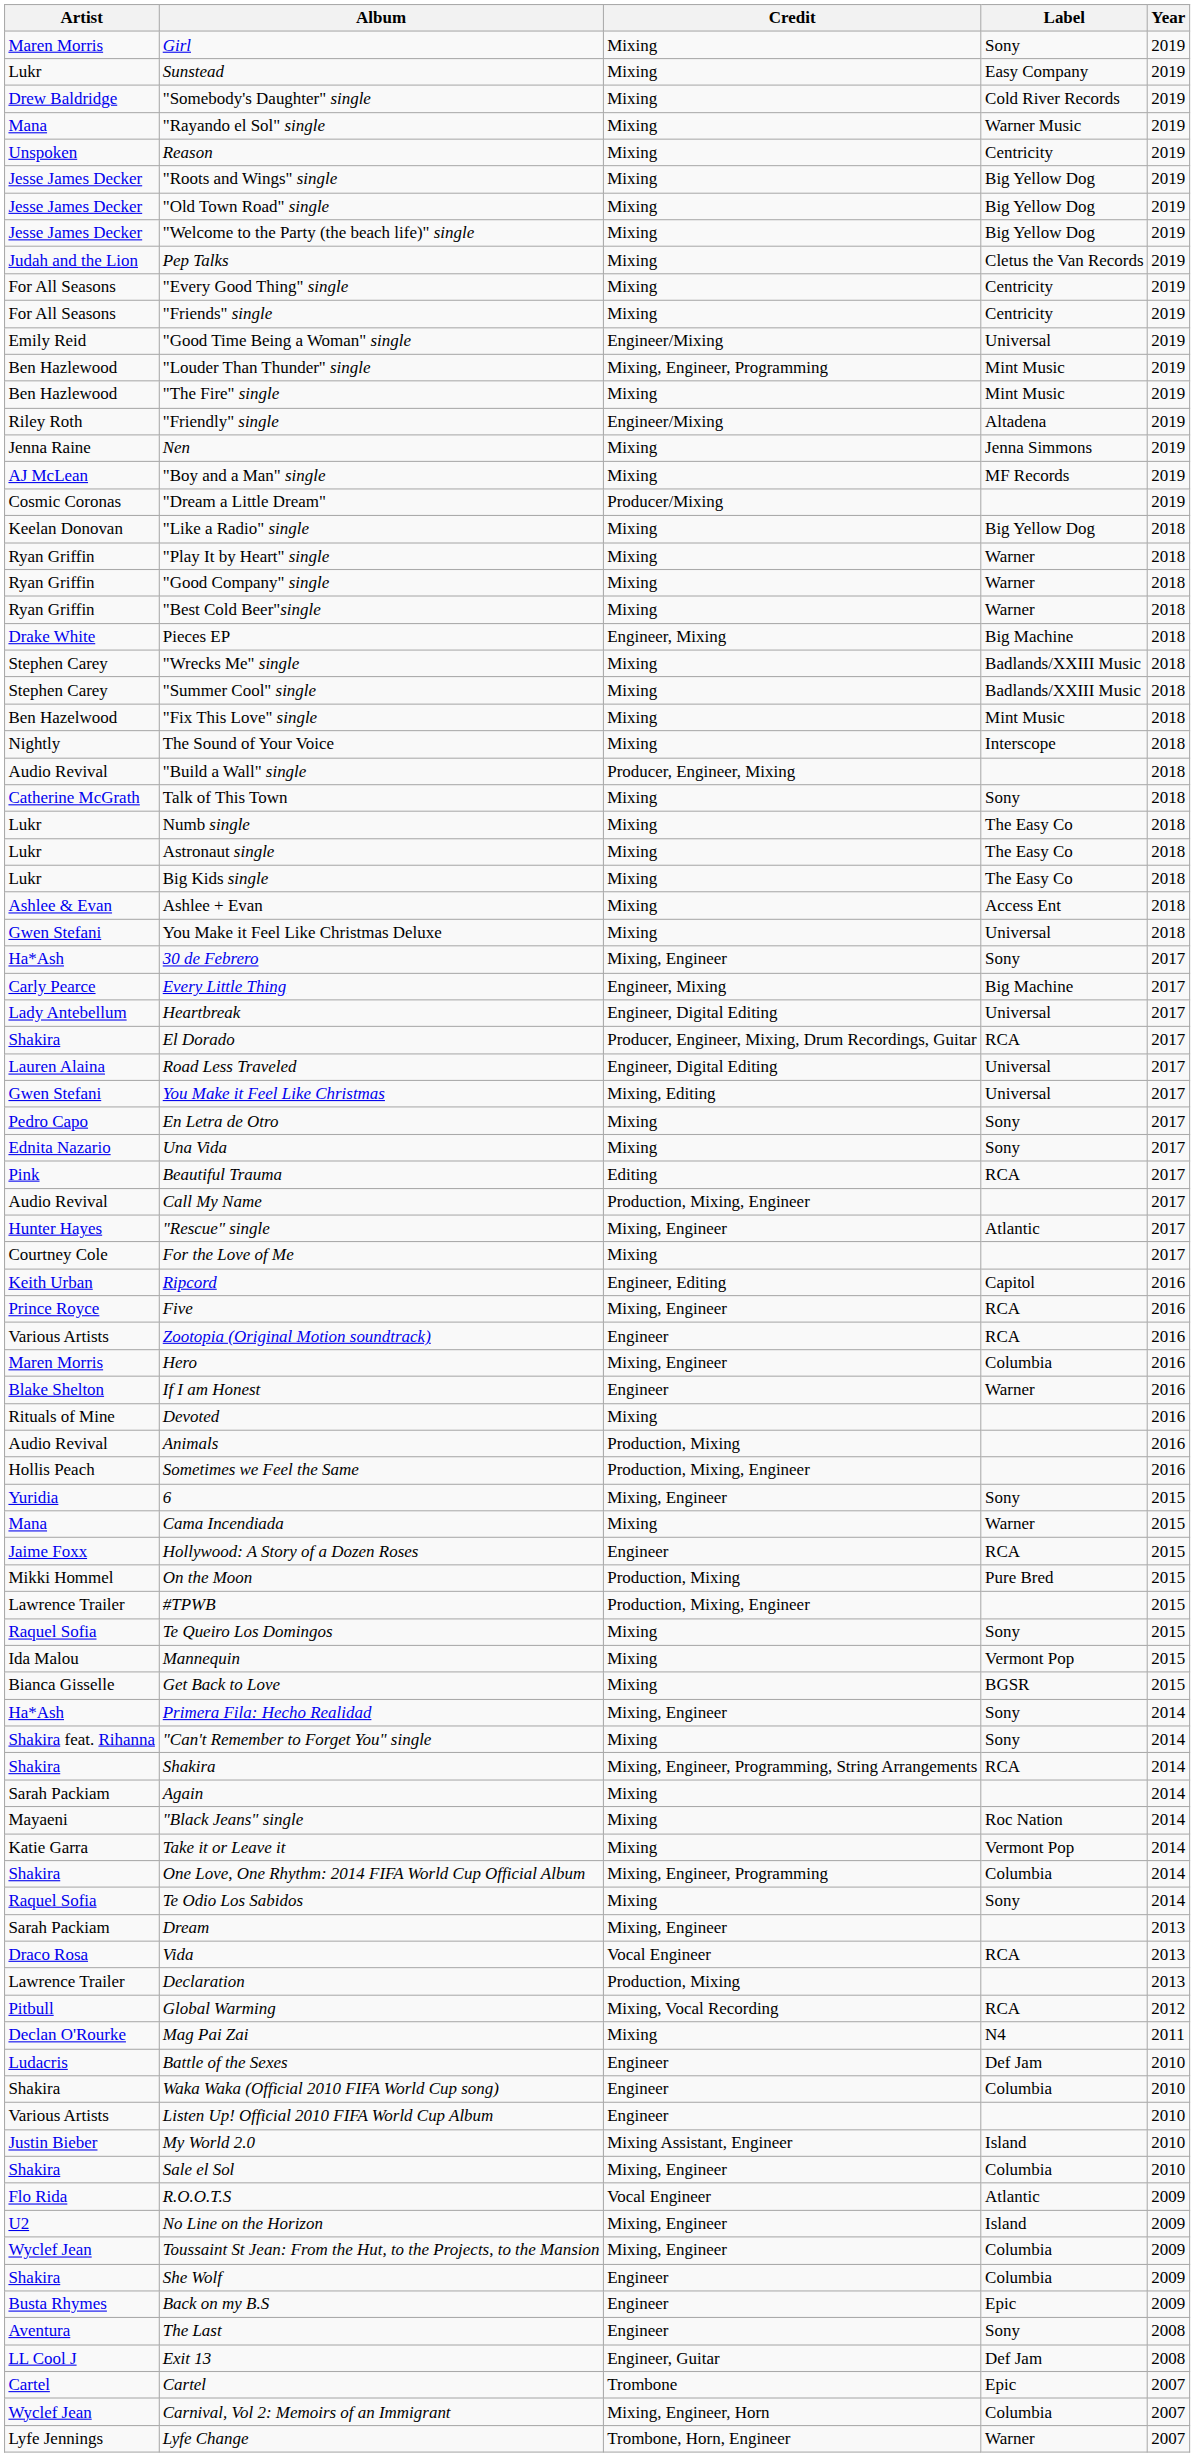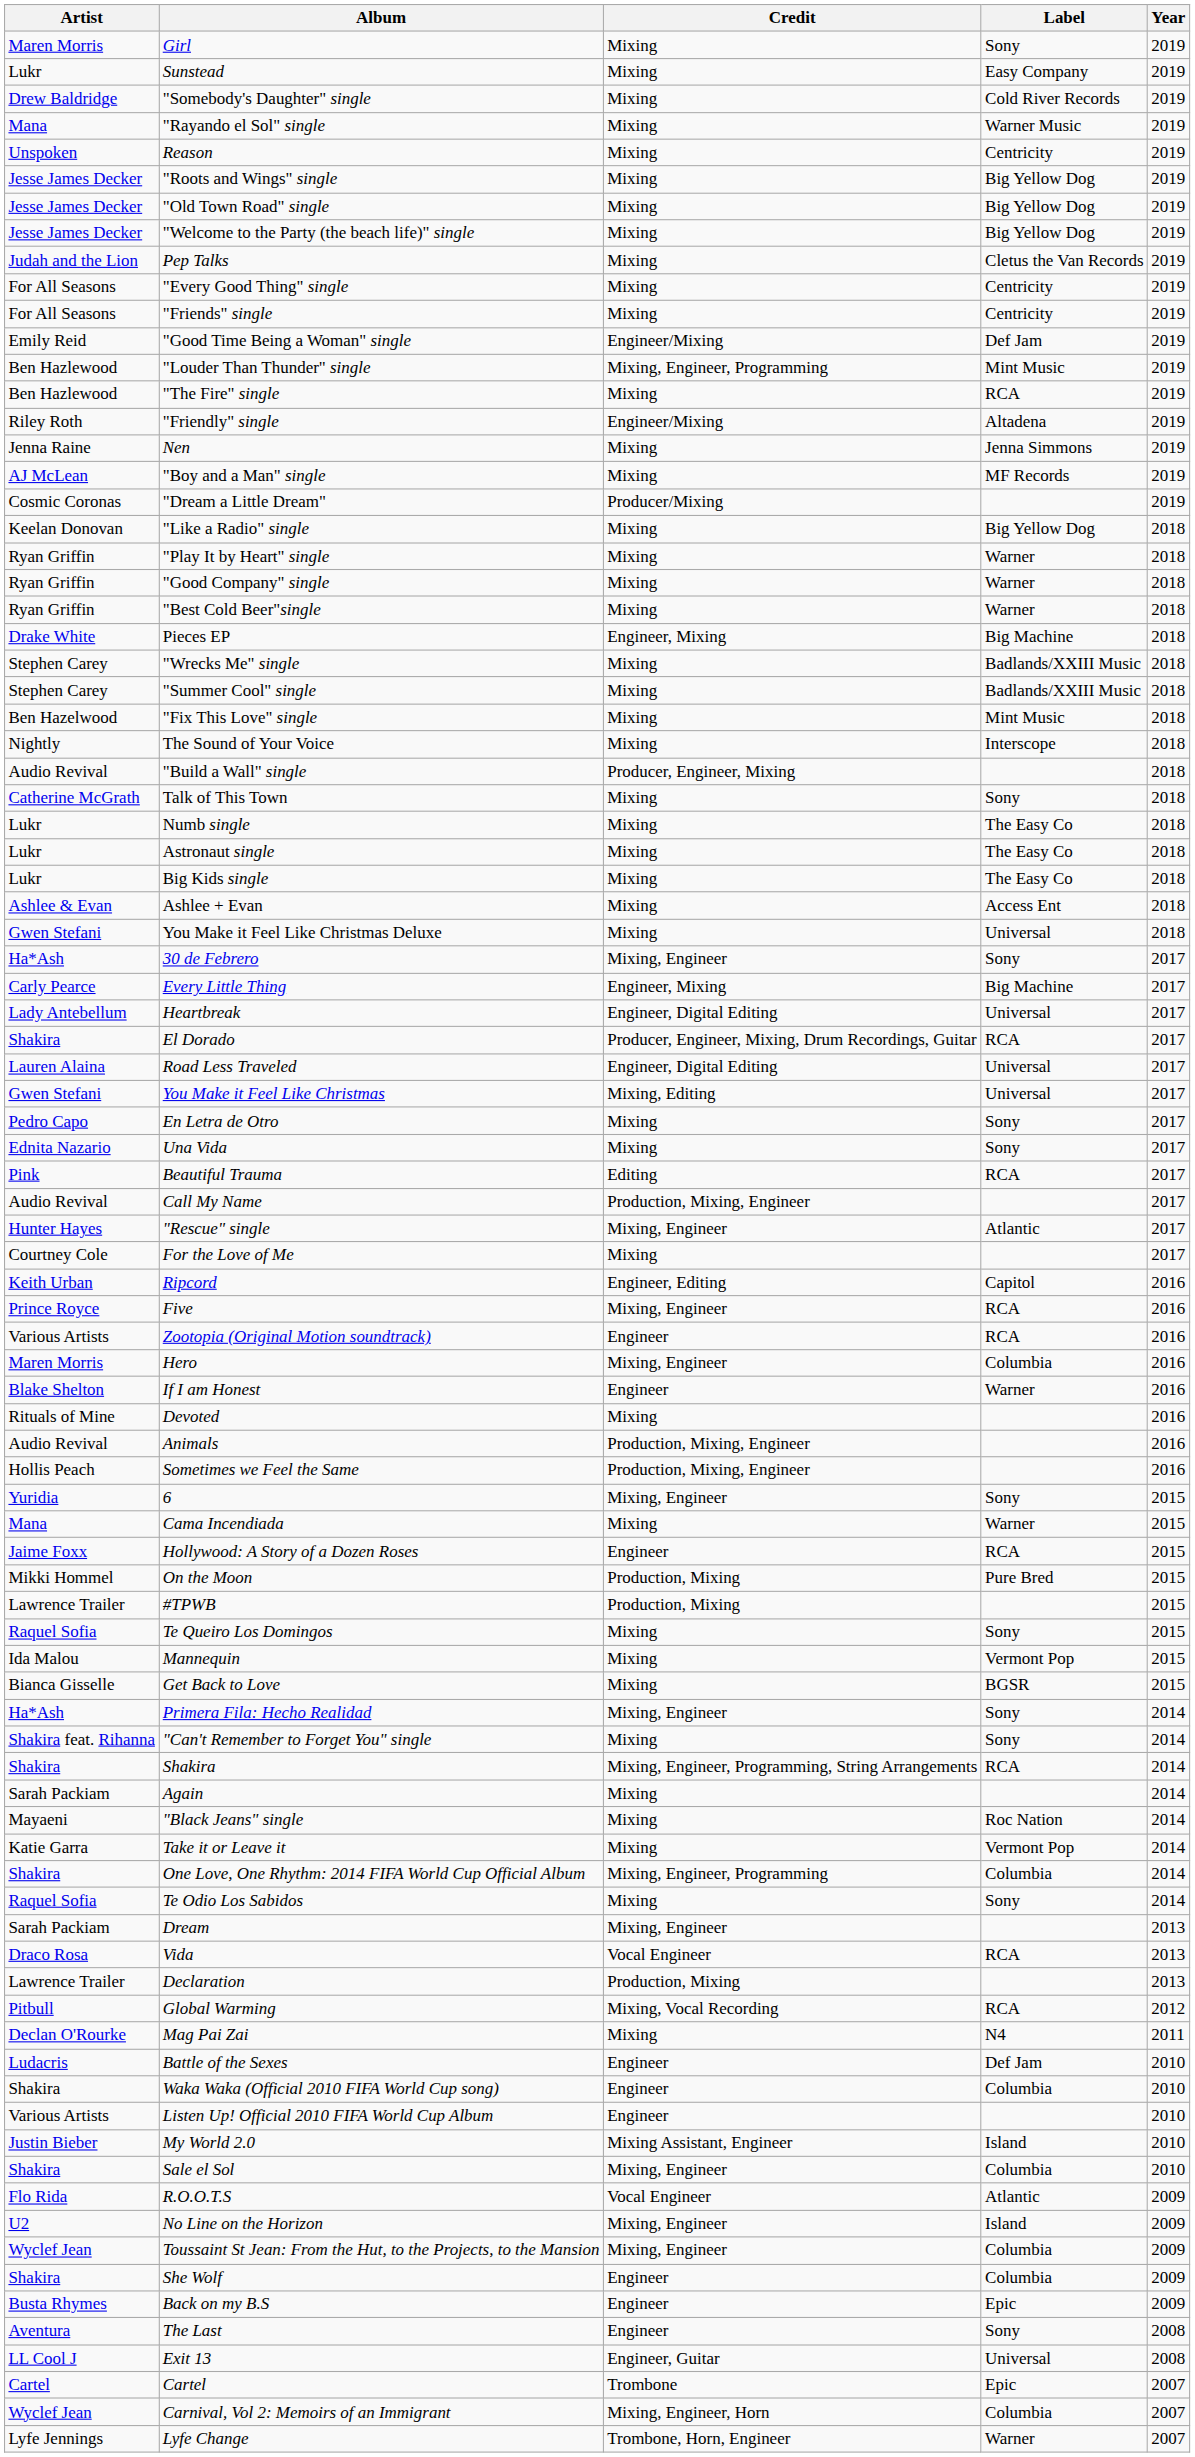"Good Time Being a Woman" single | Label: Universal -> Def Jam
"The Fire" single | Label: Mint Music -> RCA
Animals | Credit: Production, Mixing -> Production, Mixing, Engineer
#TPWB | Credit: Production, Mixing, Engineer -> Production, Mixing
Exit 13 | Label: Def Jam -> Universal
